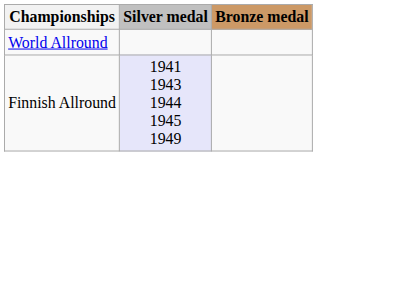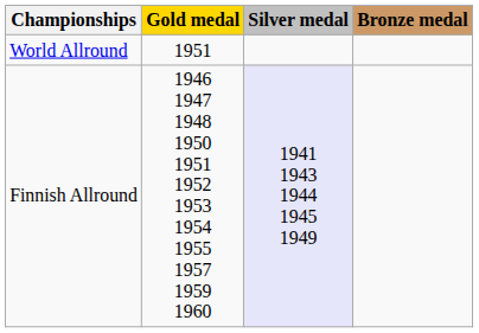+ column: Gold medal | 1951 | 1946 1947 1948 1950 1951 1952 1953 1954 1955 1957 1959 1960
